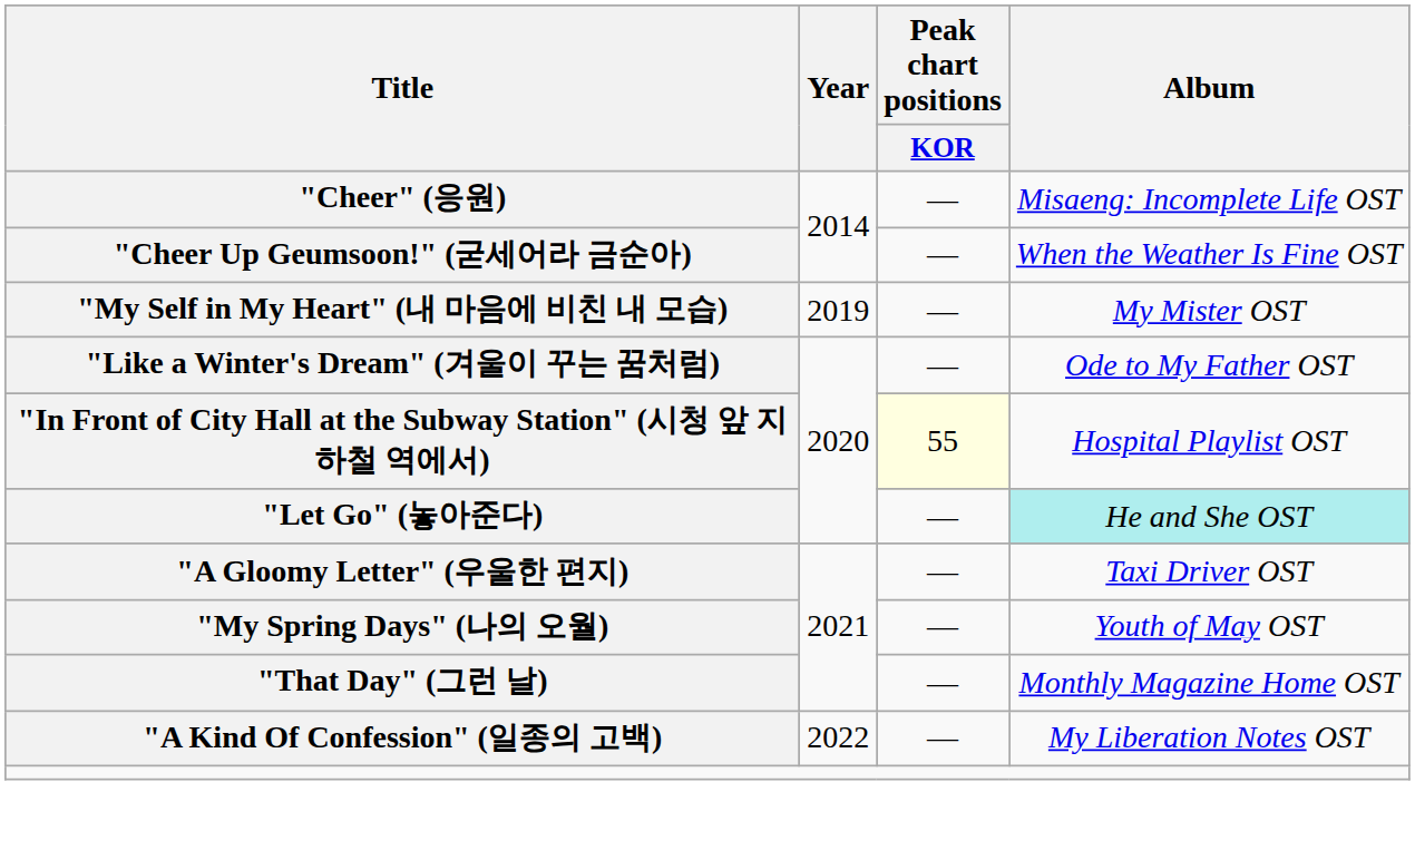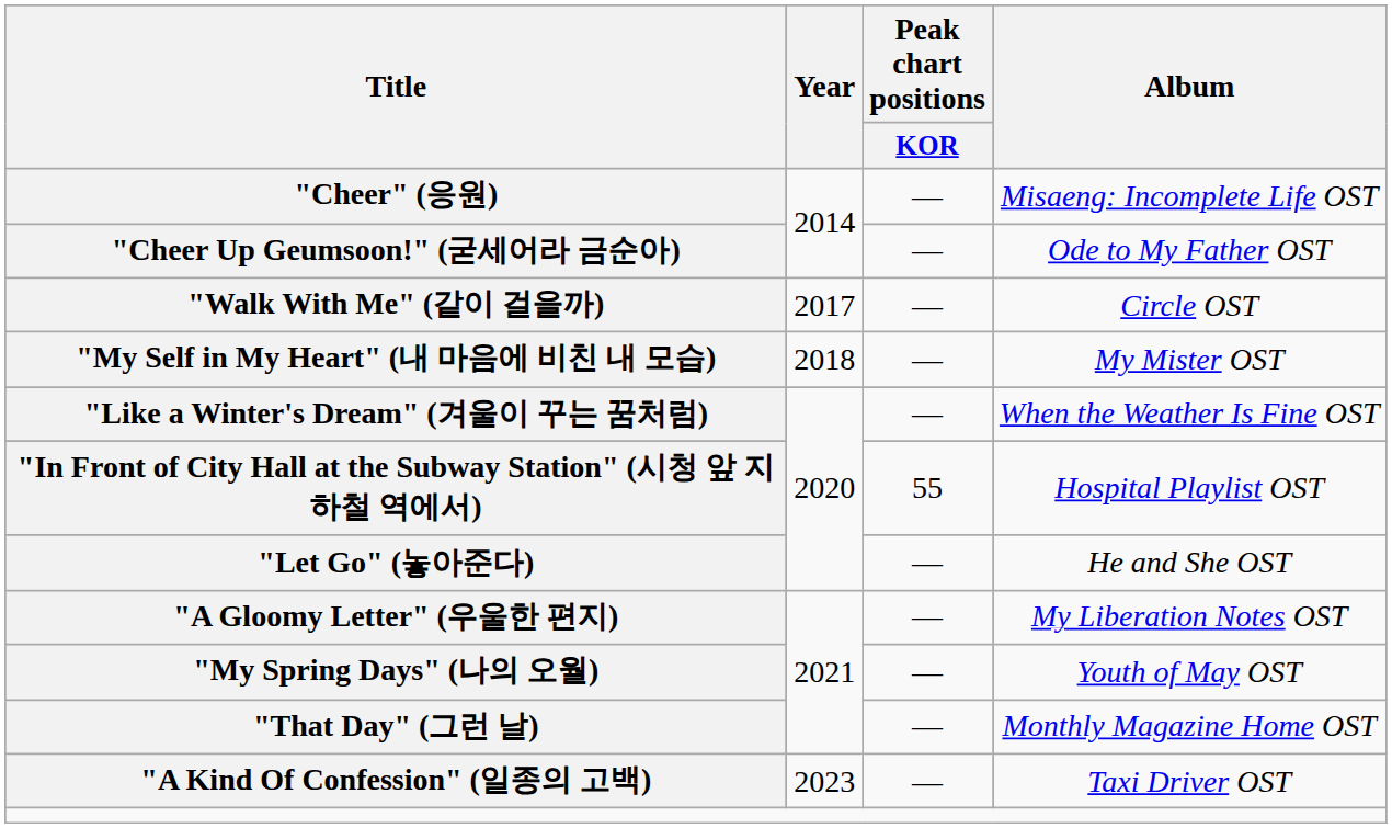"Cheer Up Geumsoon!" (굳세어라 금순아) | Album: When the Weather Is Fine OST -> Ode to My Father OST
+ row: "Walk With Me" (같이 걸을까) | 2017 | — | Circle OST
"My Self in My Heart" (내 마음에 비친 내 모습) | Year: 2019 -> 2018
"Like a Winter's Dream" (겨울이 꾸는 꿈처럼) | Album: Ode to My Father OST -> When the Weather Is Fine OST
"In Front of City Hall at the Subway Station" (시청 앞 지하철 역에서) | Peak chart positions / KOR: lightyellow background -> no background
"Let Go" (놓아준다) | Album: paleturquoise background -> no background
"A Gloomy Letter" (우울한 편지) | Album: Taxi Driver OST -> My Liberation Notes OST
"A Kind Of Confession" (일종의 고백) | Year: 2022 -> 2023
"A Kind Of Confession" (일종의 고백) | Album: My Liberation Notes OST -> Taxi Driver OST
